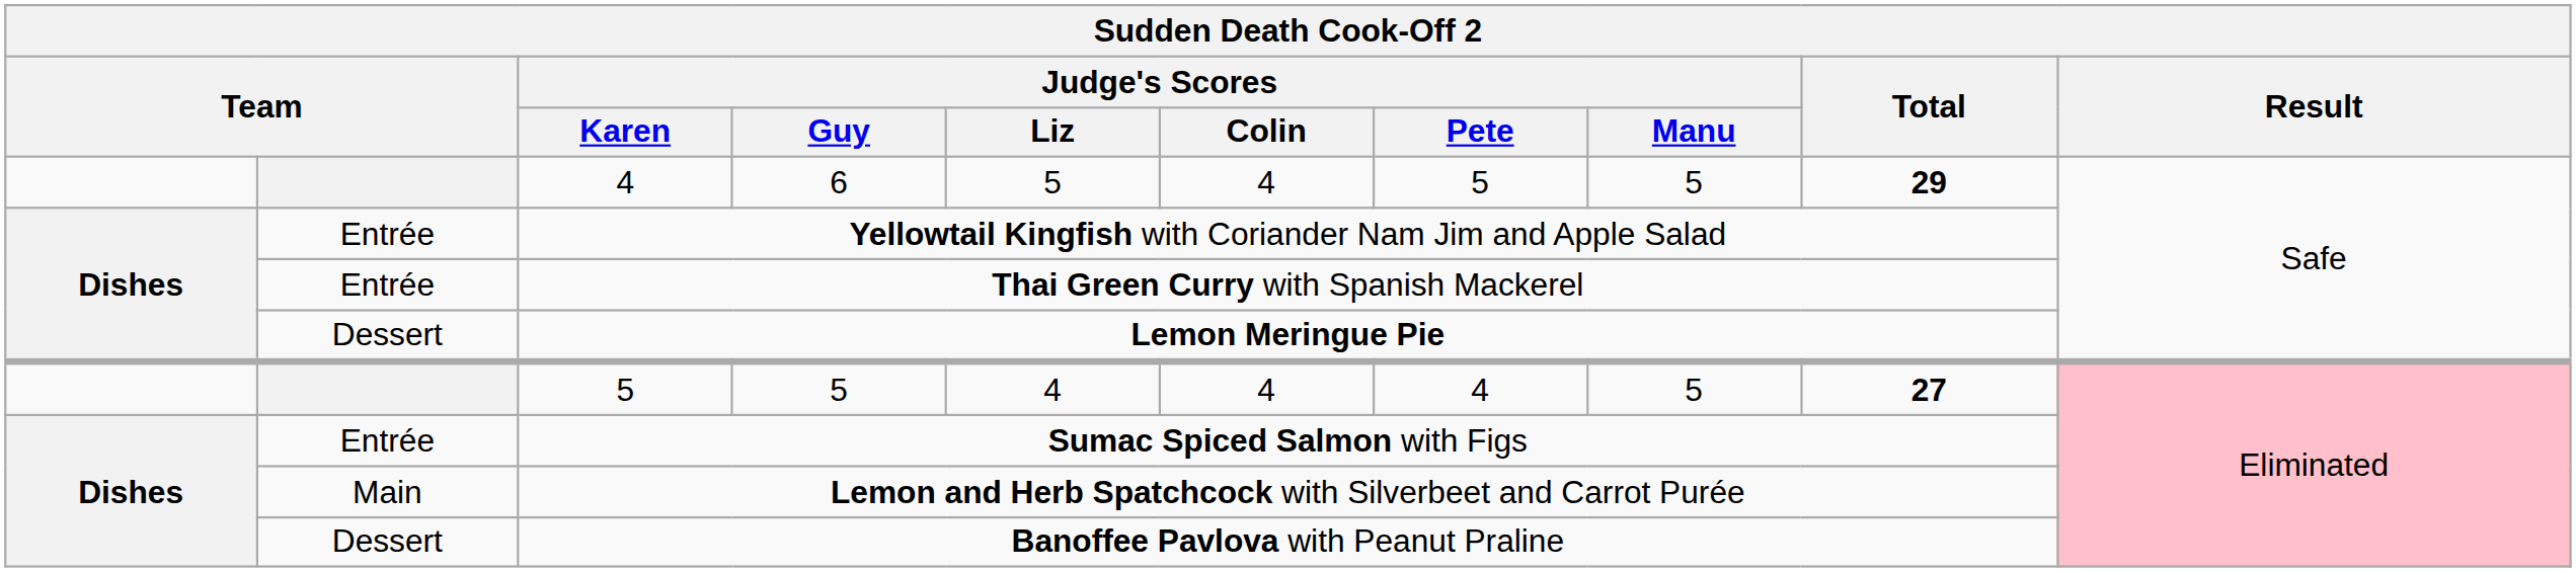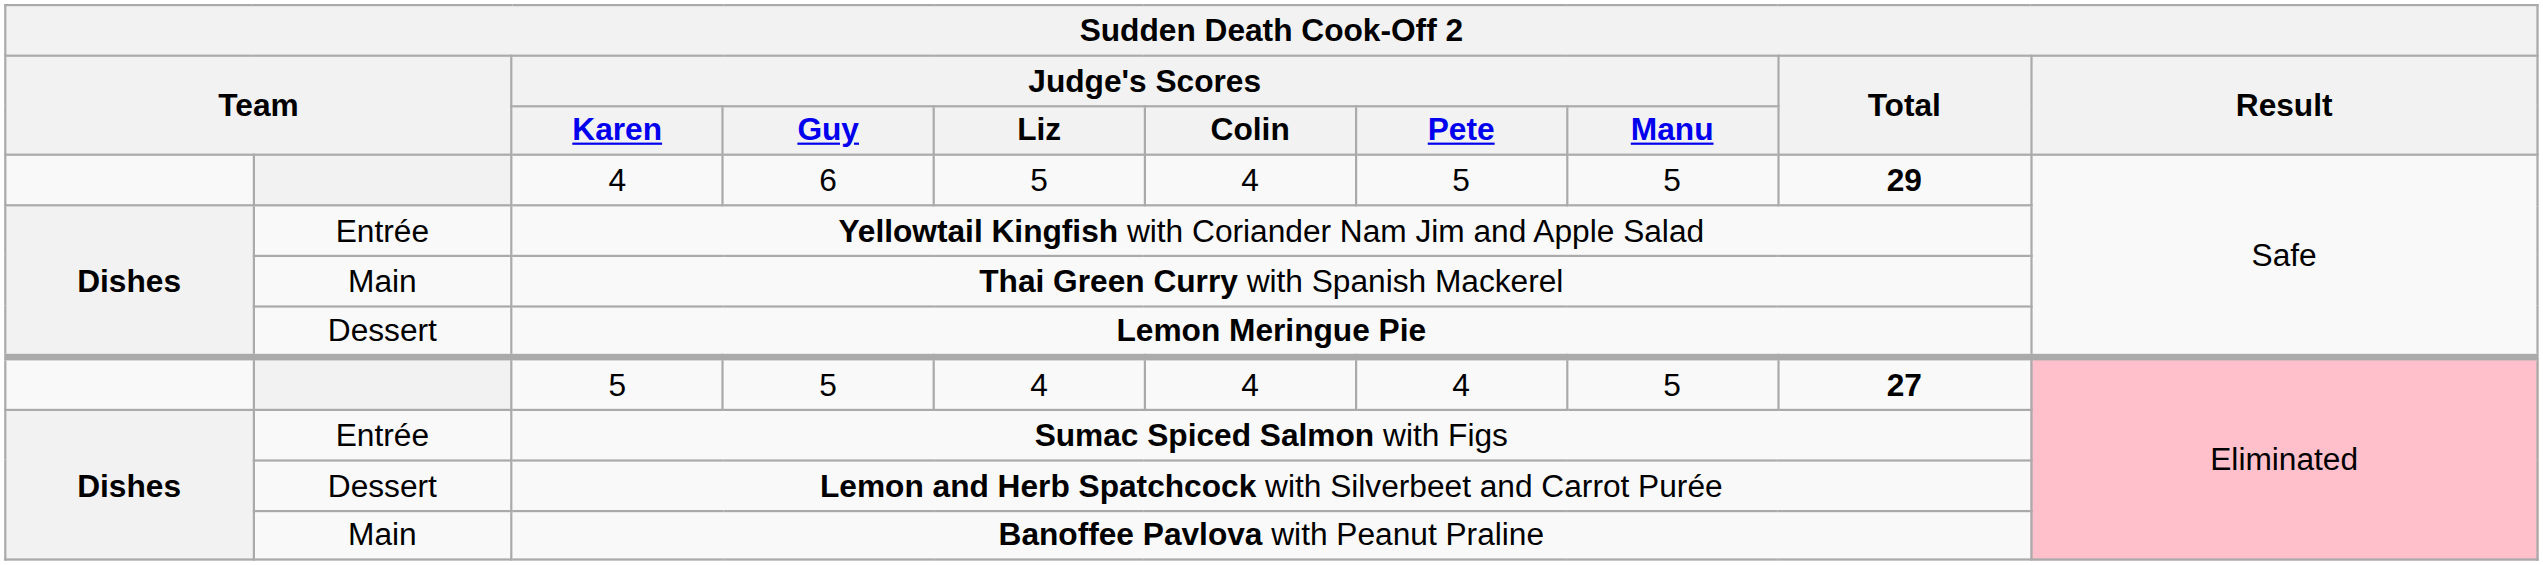Thai Green Curry with Spanish Mackerel | column 2: Entrée -> Main
Lemon and Herb Spatchcock with Silverbeet and Carrot Purée | column 2: Main -> Dessert
Banoffee Pavlova with Peanut Praline | column 2: Dessert -> Main
